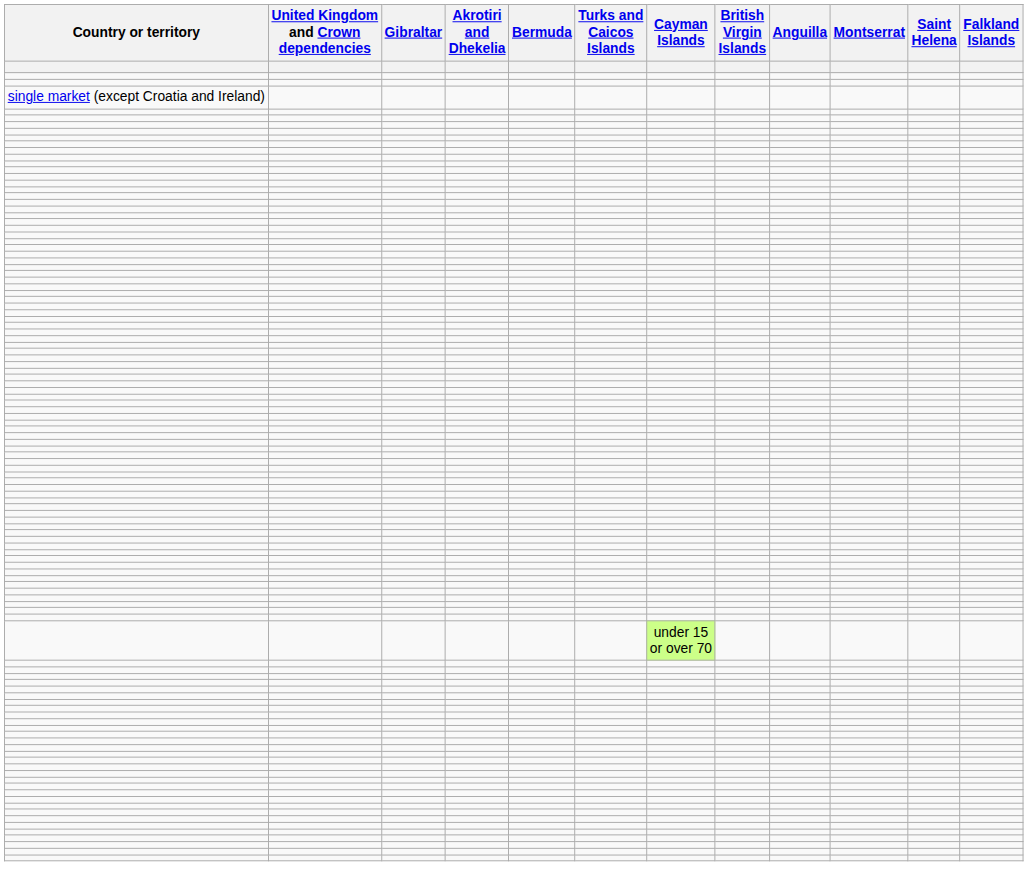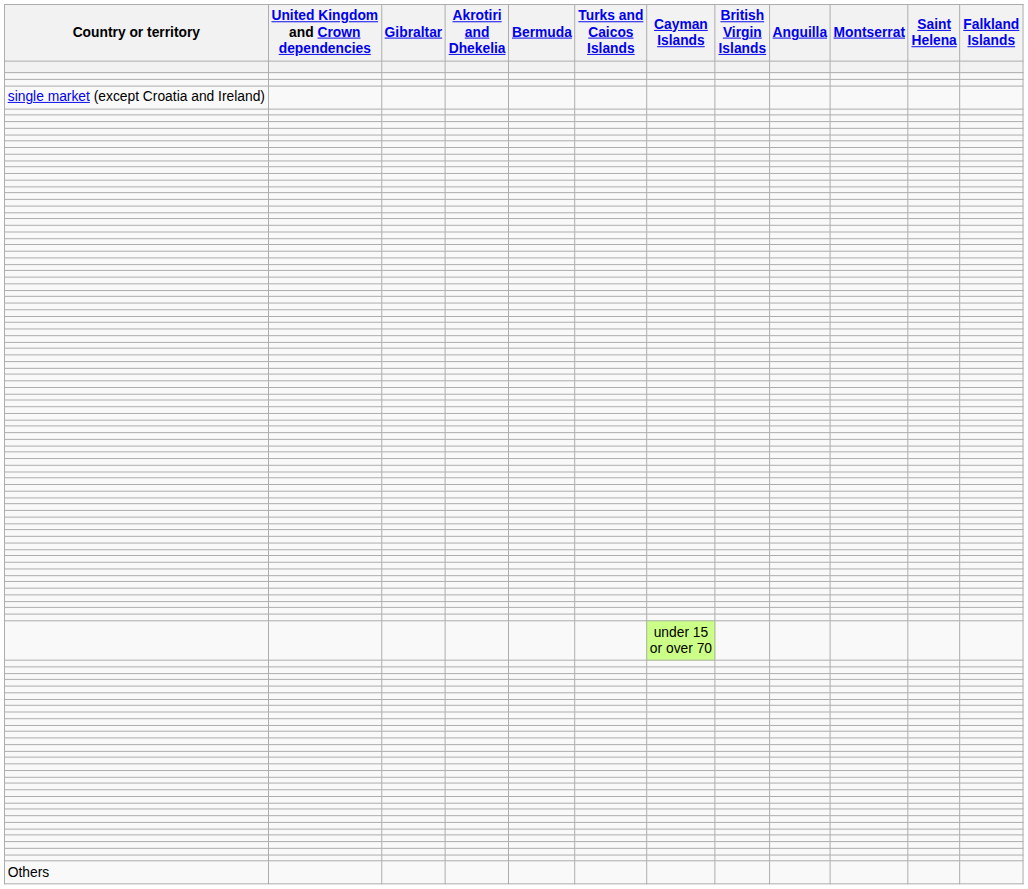+ row: Others
